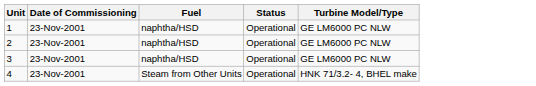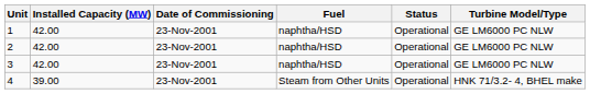+ column: Installed Capacity (MW) | 42.00 | 42.00 | 42.00 | 39.00
